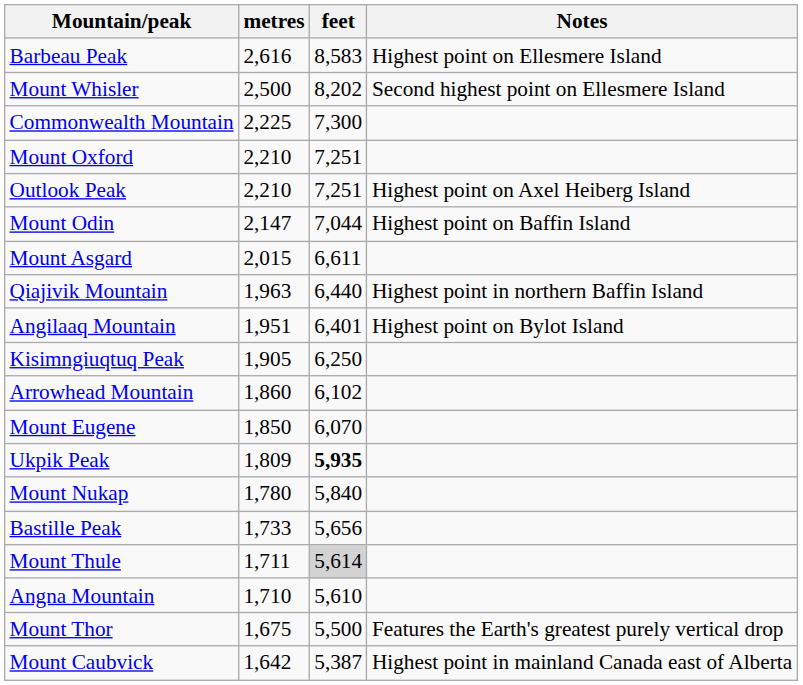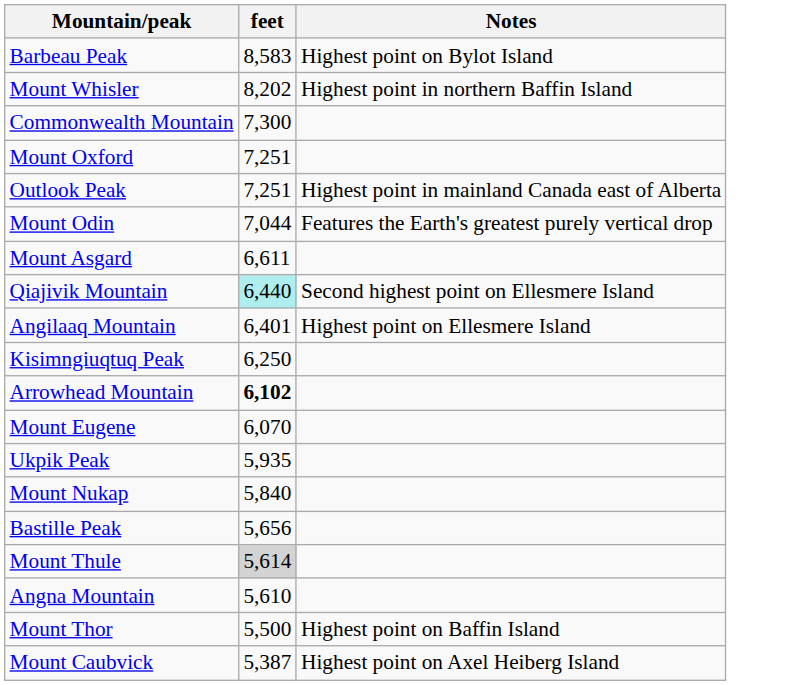- column: metres | 2,616 | 2,500 | 2,225 | 2,210 | 2,210 | 2,147 | 2,015 | 1,963 | 1,951 | 1,905 | 1,860 | 1,850 | 1,809 | 1,780 | 1,733 | 1,711 | 1,710 | 1,675 | 1,642
Barbeau Peak | Notes: Highest point on Ellesmere Island -> Highest point on Bylot Island
Mount Whisler | Notes: Second highest point on Ellesmere Island -> Highest point in northern Baffin Island
Outlook Peak | Notes: Highest point on Axel Heiberg Island -> Highest point in mainland Canada east of Alberta
Mount Odin | Notes: Highest point on Baffin Island -> Features the Earth's greatest purely vertical drop
Qiajivik Mountain | feet: no background -> paleturquoise background
Qiajivik Mountain | Notes: Highest point in northern Baffin Island -> Second highest point on Ellesmere Island
Angilaaq Mountain | Notes: Highest point on Bylot Island -> Highest point on Ellesmere Island
Arrowhead Mountain | feet: normal -> bold
Ukpik Peak | feet: bold -> normal
Mount Thor | Notes: Features the Earth's greatest purely vertical drop -> Highest point on Baffin Island
Mount Caubvick | Notes: Highest point in mainland Canada east of Alberta -> Highest point on Axel Heiberg Island
